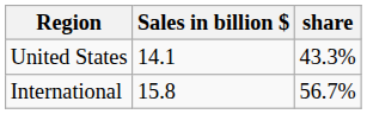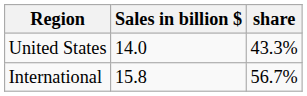United States | Sales in billion $: 14.1 -> 14.0
